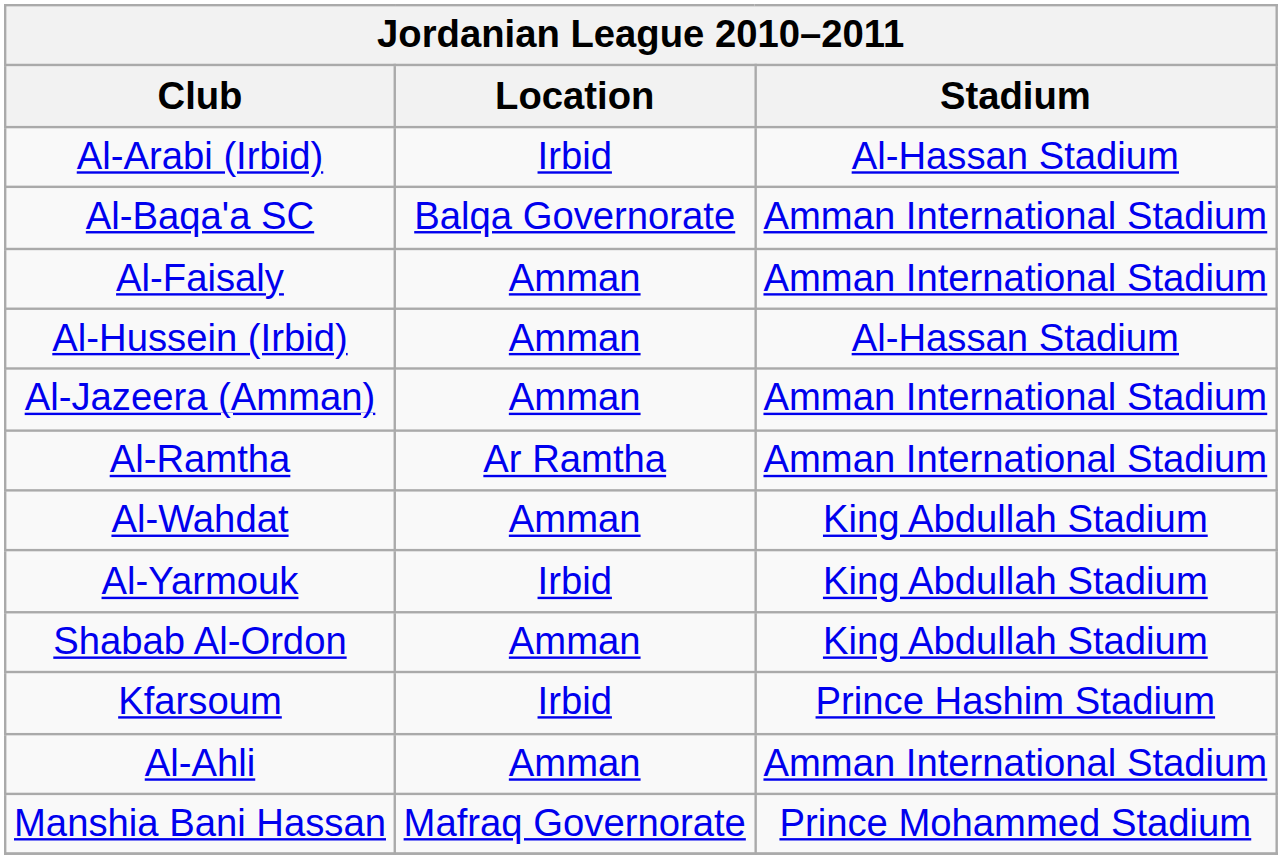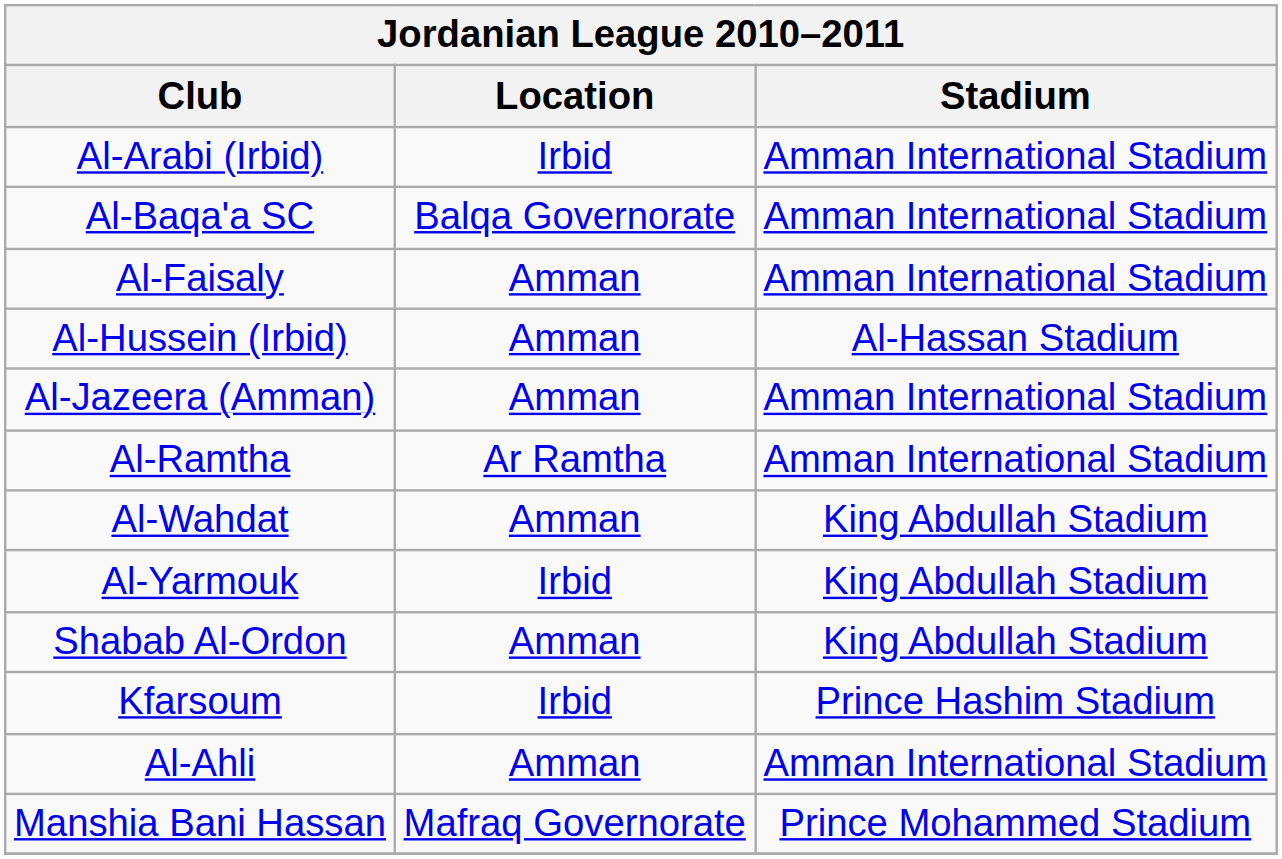Al-Arabi (Irbid) | Stadium: Al-Hassan Stadium -> Amman International Stadium
